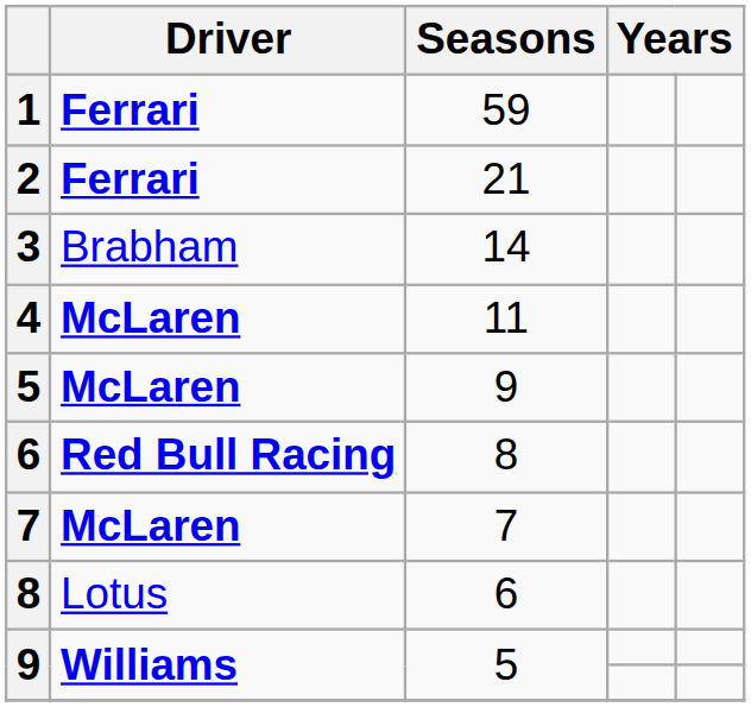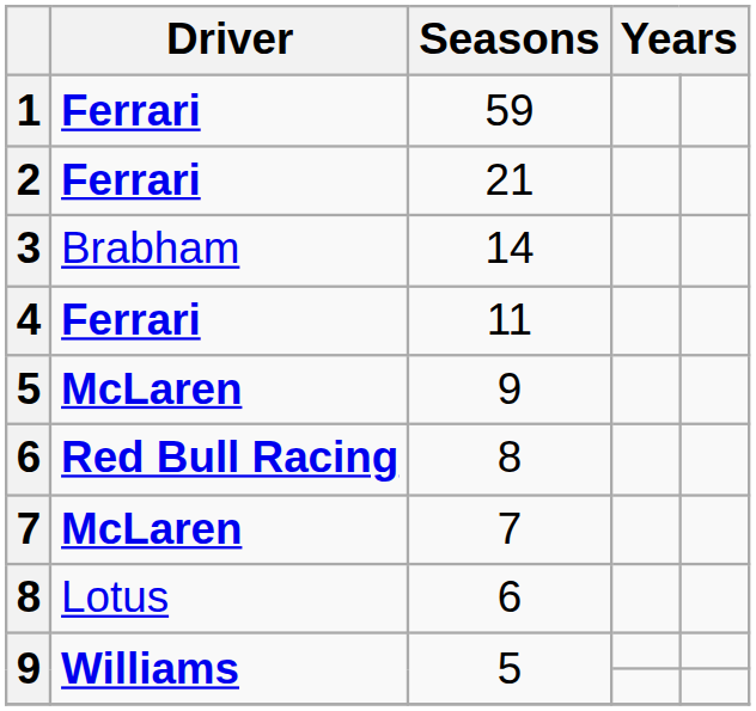4 | Driver: McLaren -> Ferrari
